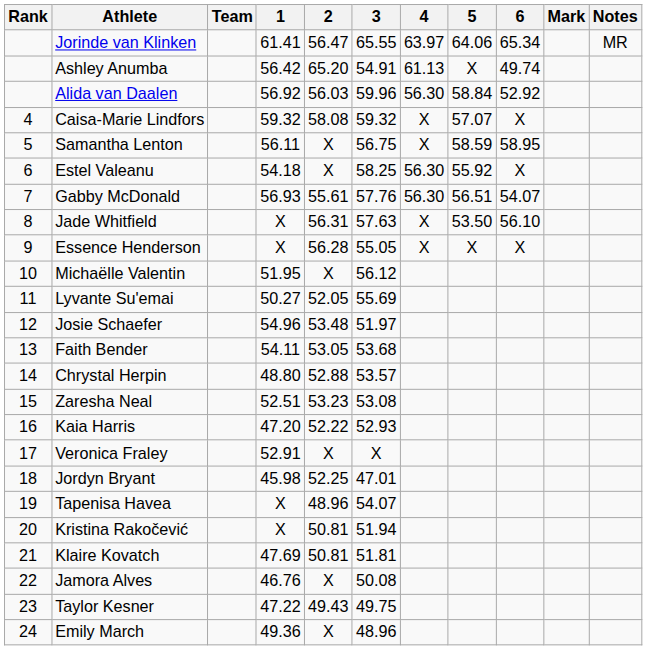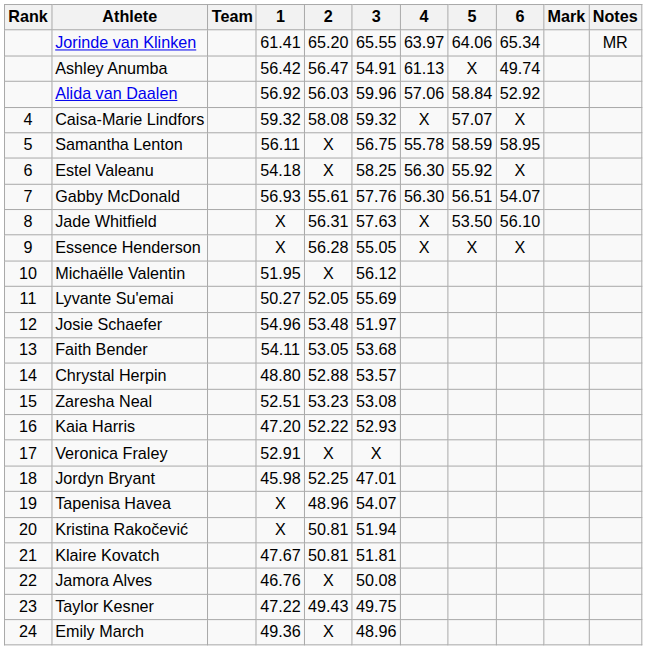Jorinde van Klinken | 2: 56.47 -> 65.20
Ashley Anumba | 2: 65.20 -> 56.47
Alida van Daalen | 4: 56.30 -> 57.06
Samantha Lenton | 4: X -> 55.78
Klaire Kovatch | 1: 47.69 -> 47.67
